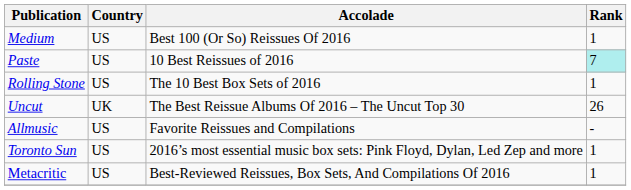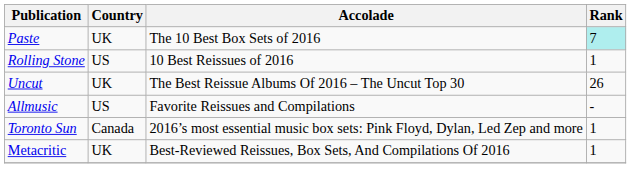- row: Medium | US | Best 100 (Or So) Reissues Of 2016 | 1
Paste | Country: US -> UK
Paste | Accolade: 10 Best Reissues of 2016 -> The 10 Best Box Sets of 2016
Rolling Stone | Accolade: The 10 Best Box Sets of 2016 -> 10 Best Reissues of 2016
Toronto Sun | Country: US -> Canada
Metacritic | Country: US -> UK
